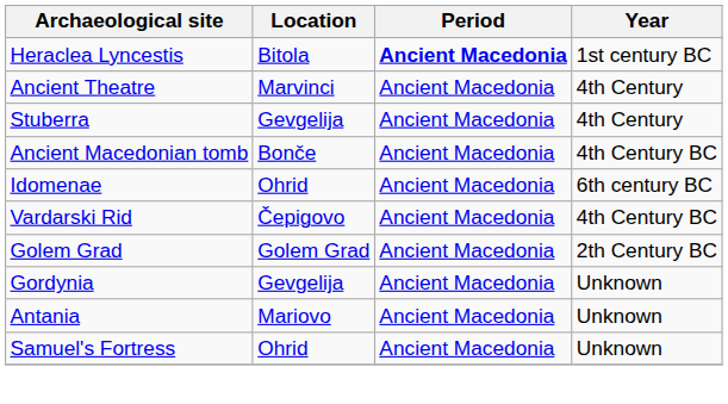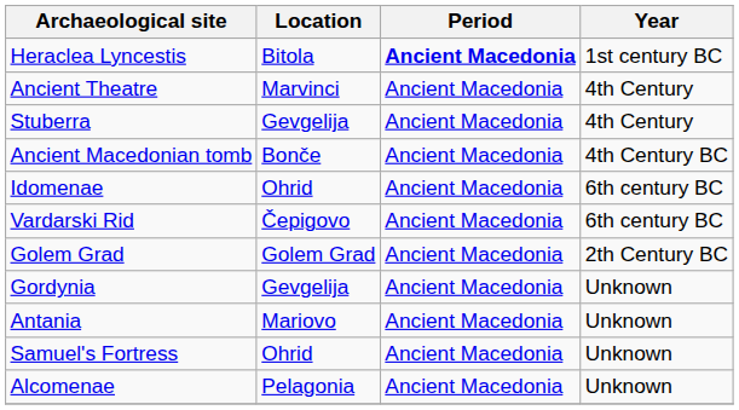Vardarski Rid | Year: 4th Century BC -> 6th century BC
+ row: Alcomenae | Pelagonia | Ancient Macedonia | Unknown
